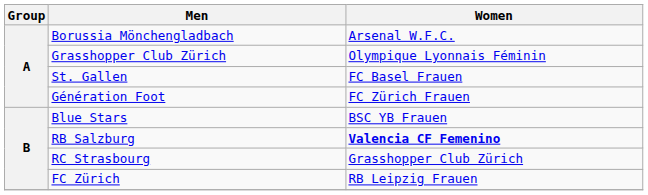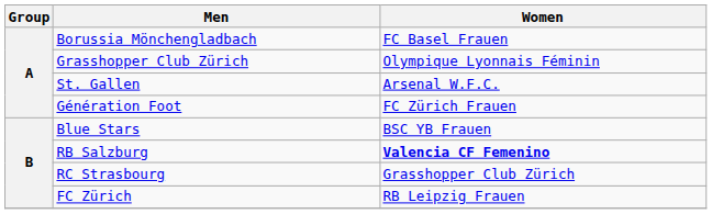Borussia Mönchengladbach | Women: Arsenal W.F.C. -> FC Basel Frauen
St. Gallen | Women: FC Basel Frauen -> Arsenal W.F.C.
